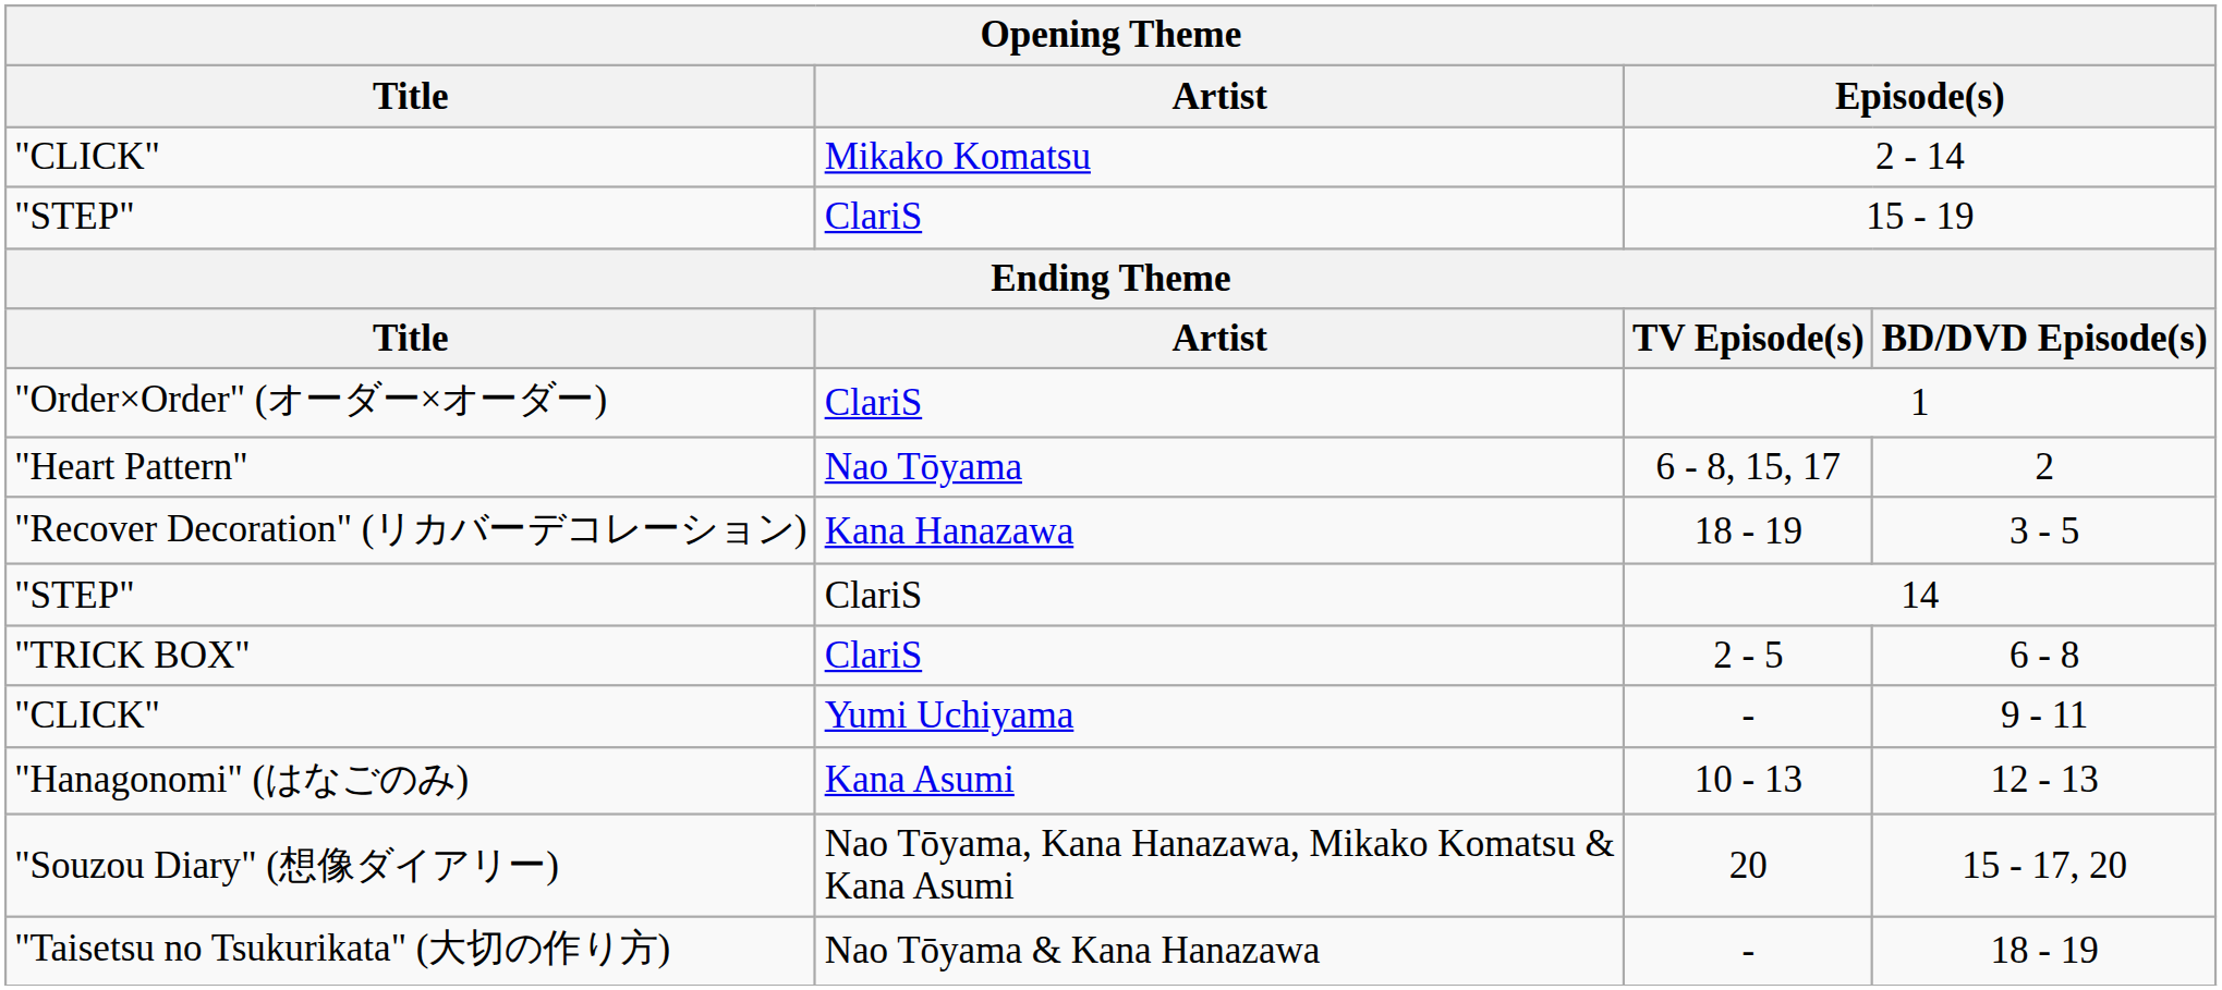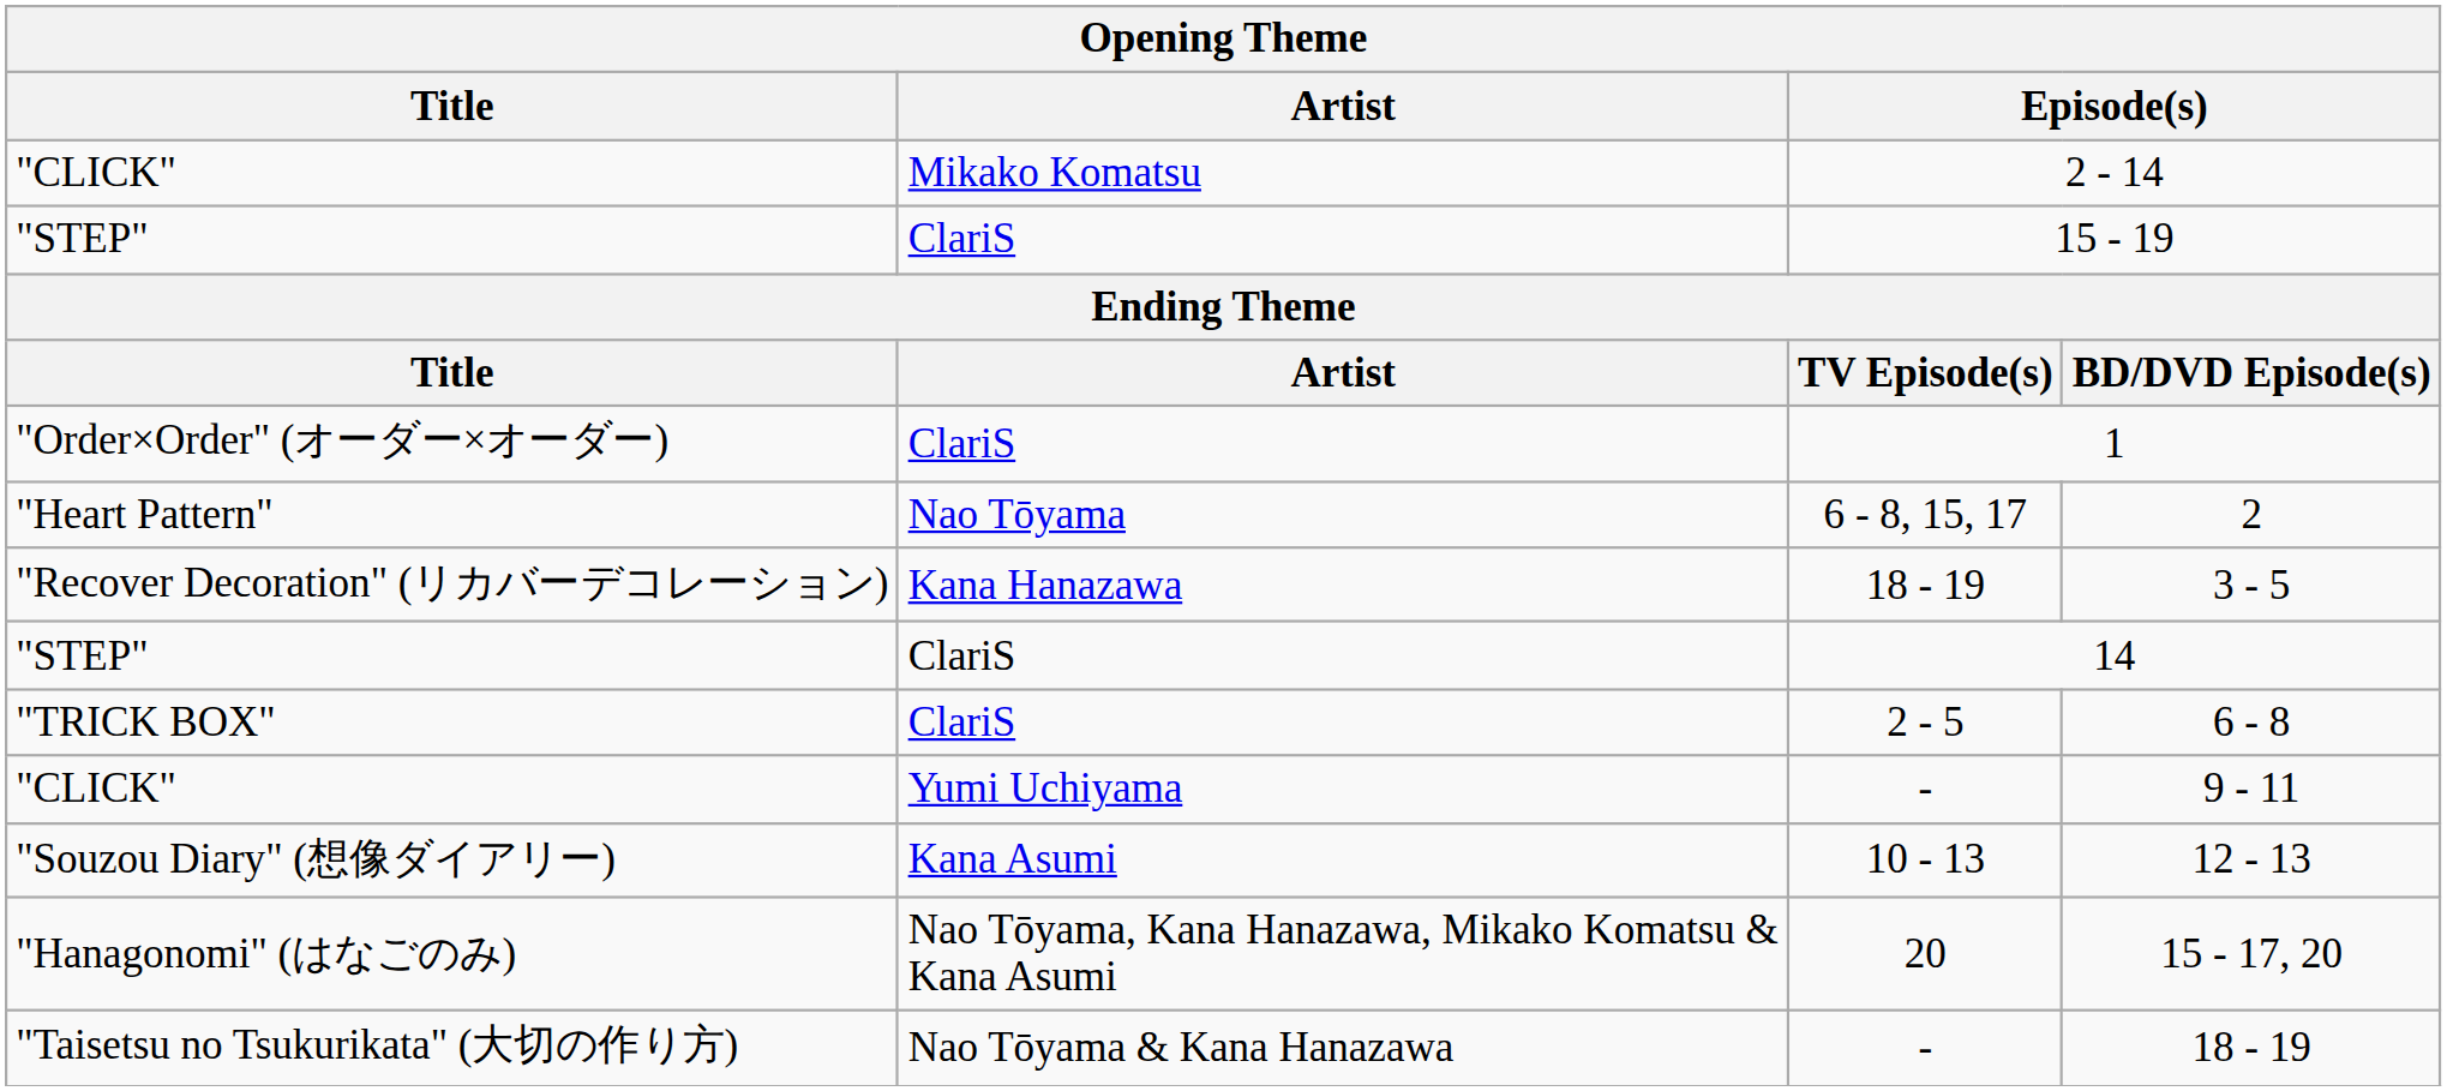12 - 13 | Title: "Hanagonomi" (はなごのみ) -> "Souzou Diary" (想像ダイアリー)
15 - 17, 20 | Title: "Souzou Diary" (想像ダイアリー) -> "Hanagonomi" (はなごのみ)
